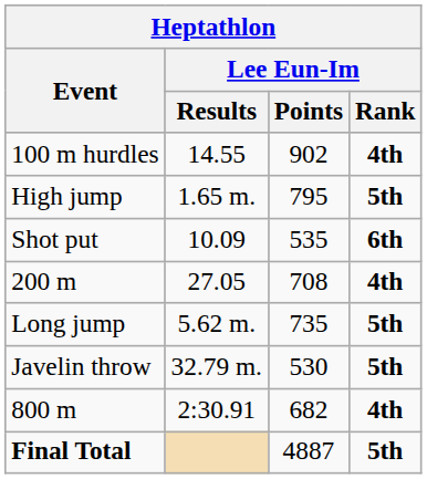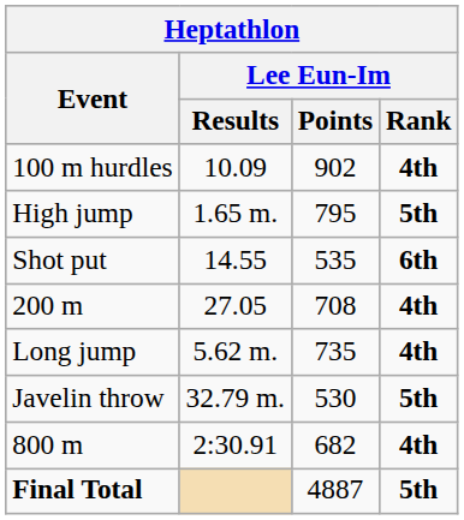100 m hurdles | Lee Eun-Im / Results: 14.55 -> 10.09
Shot put | Lee Eun-Im / Results: 10.09 -> 14.55
Long jump | Lee Eun-Im / Rank: 5th -> 4th
